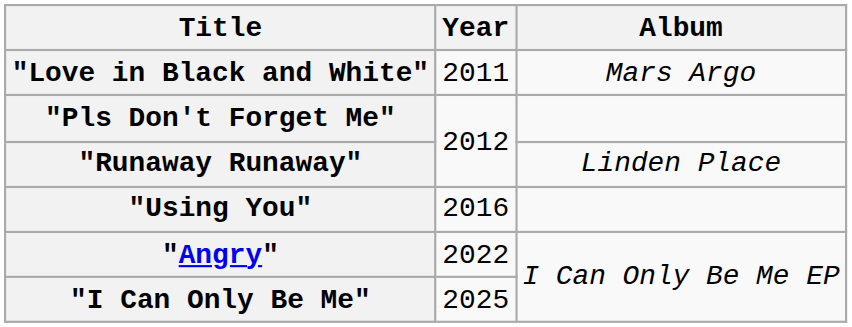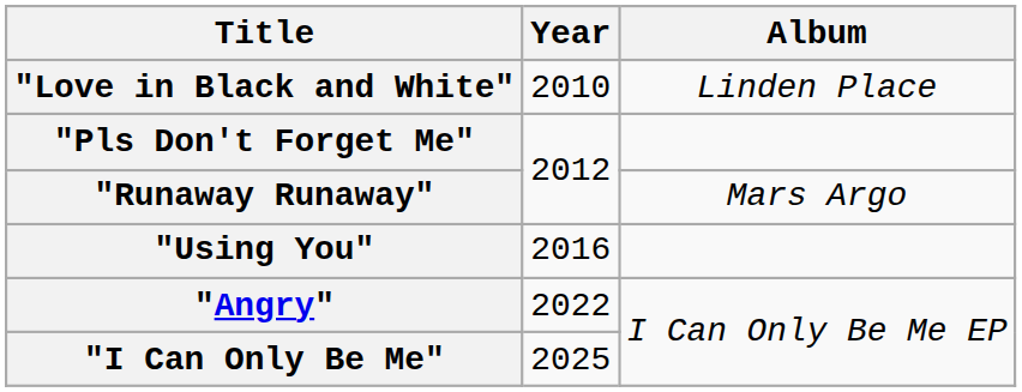"Love in Black and White" | Year: 2011 -> 2010
"Love in Black and White" | Album: Mars Argo -> Linden Place
"Runaway Runaway" | Album: Linden Place -> Mars Argo
